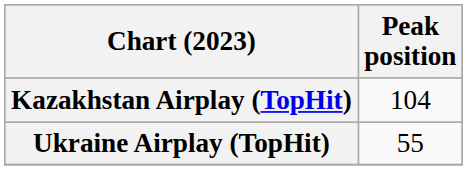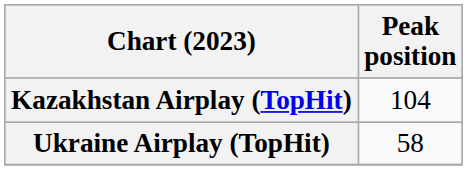Ukraine Airplay (TopHit) | Peak position: 55 -> 58
